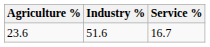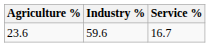23.6 | Industry %: 51.6 -> 59.6
